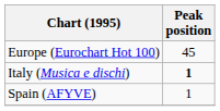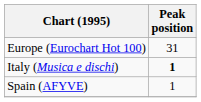Europe (Eurochart Hot 100) | Peak position: 45 -> 31
